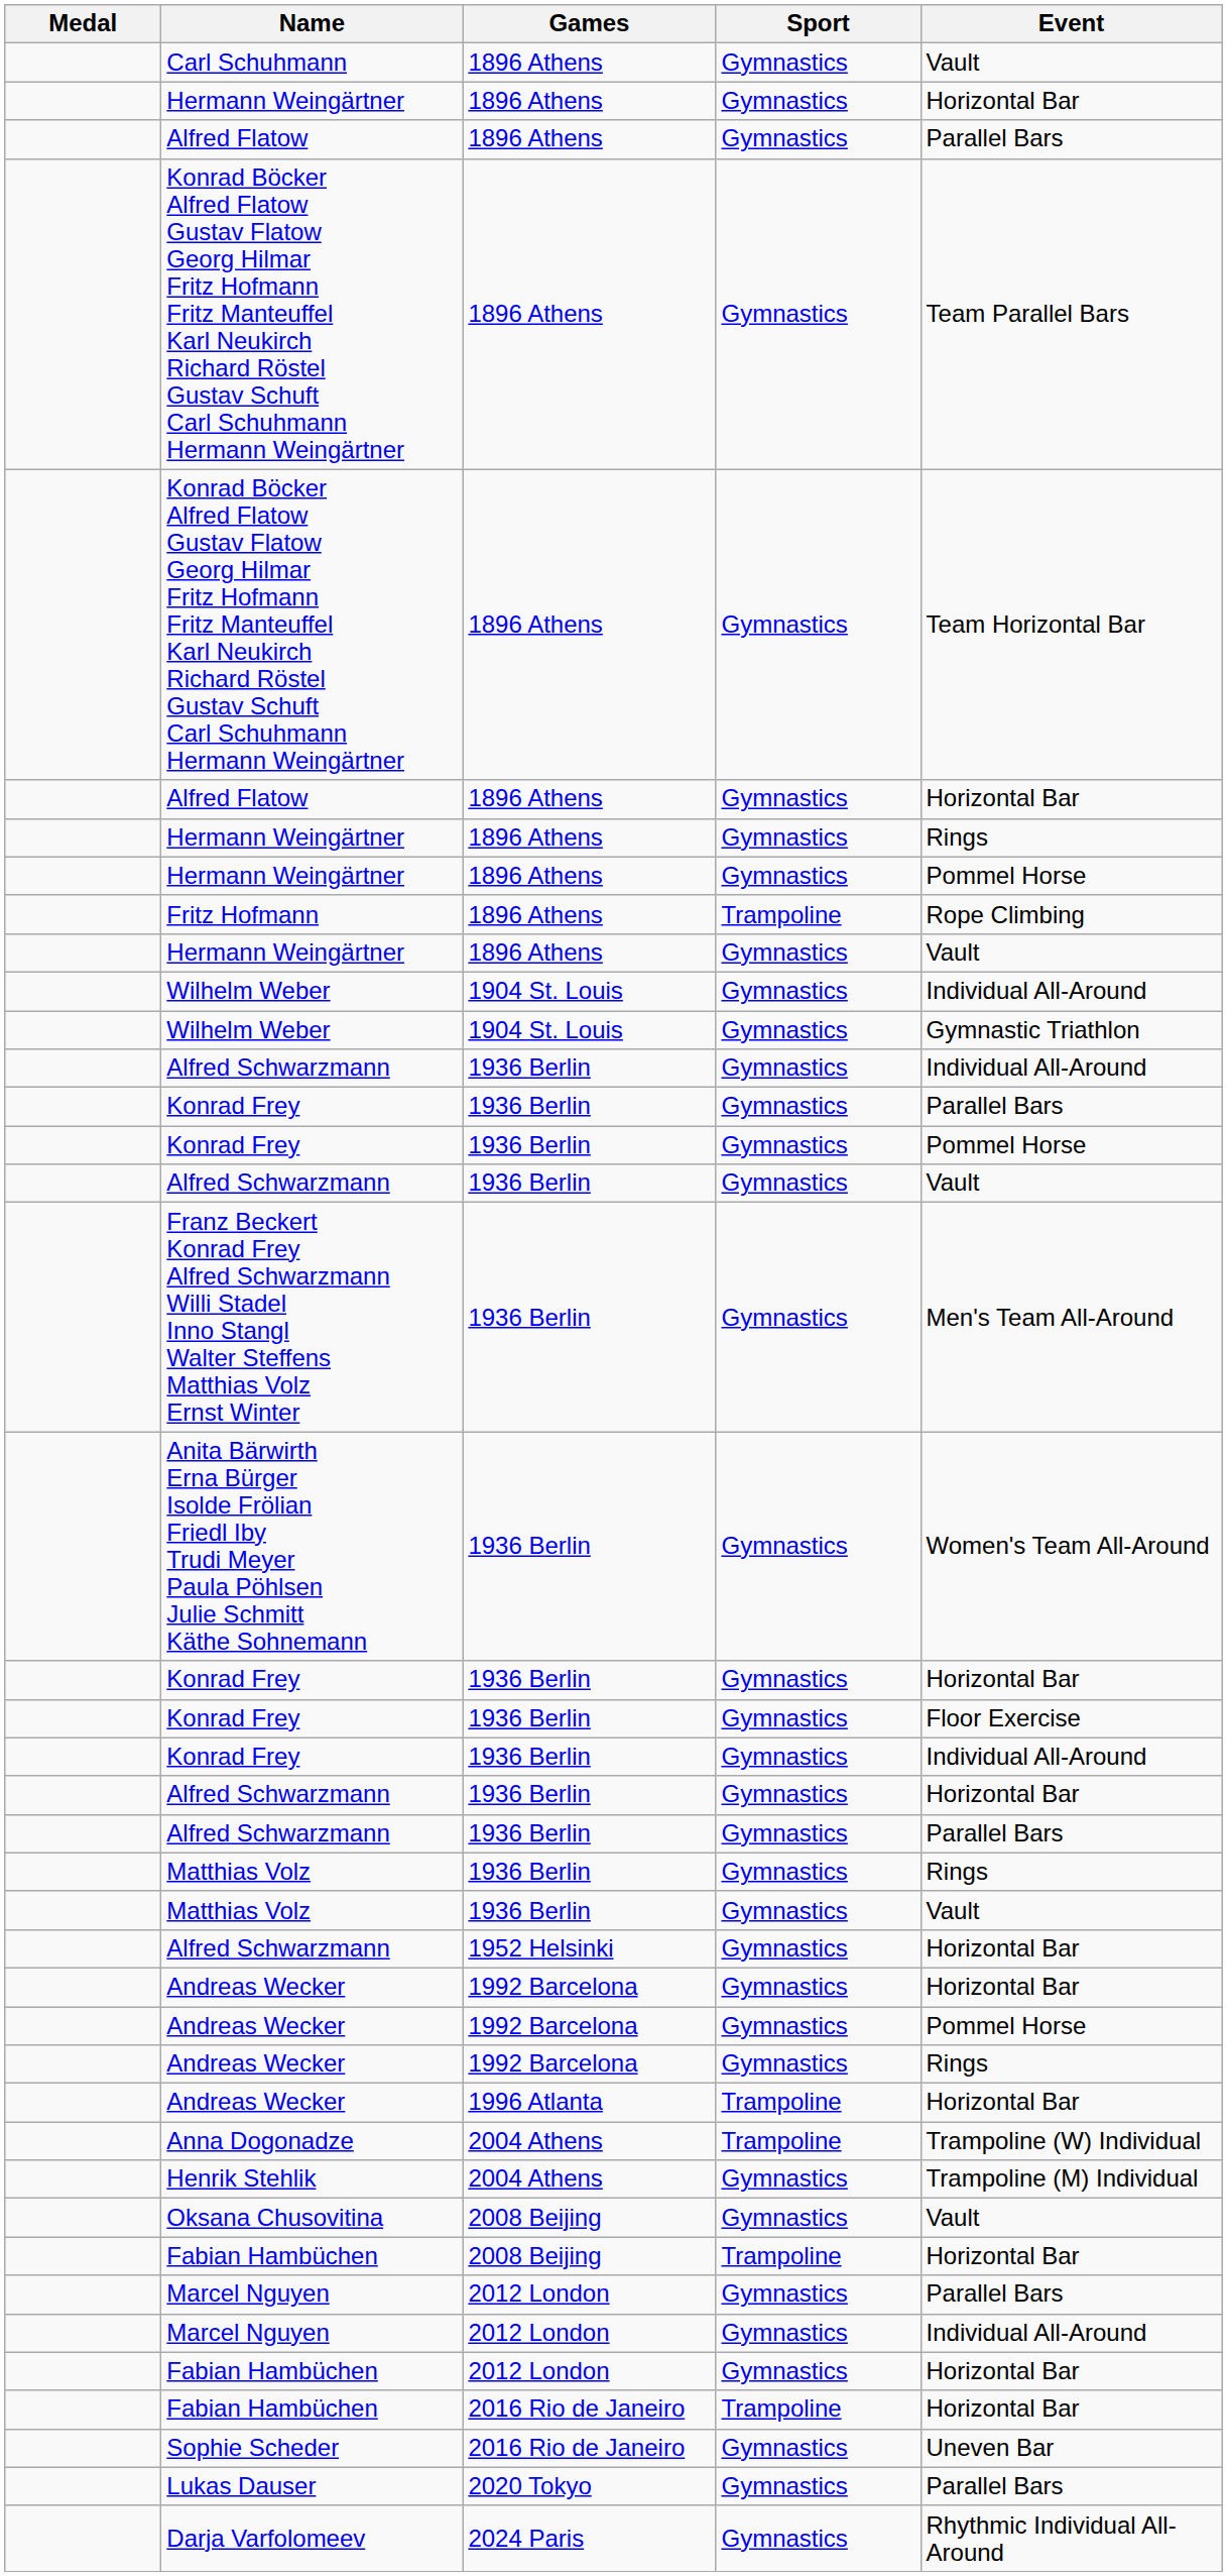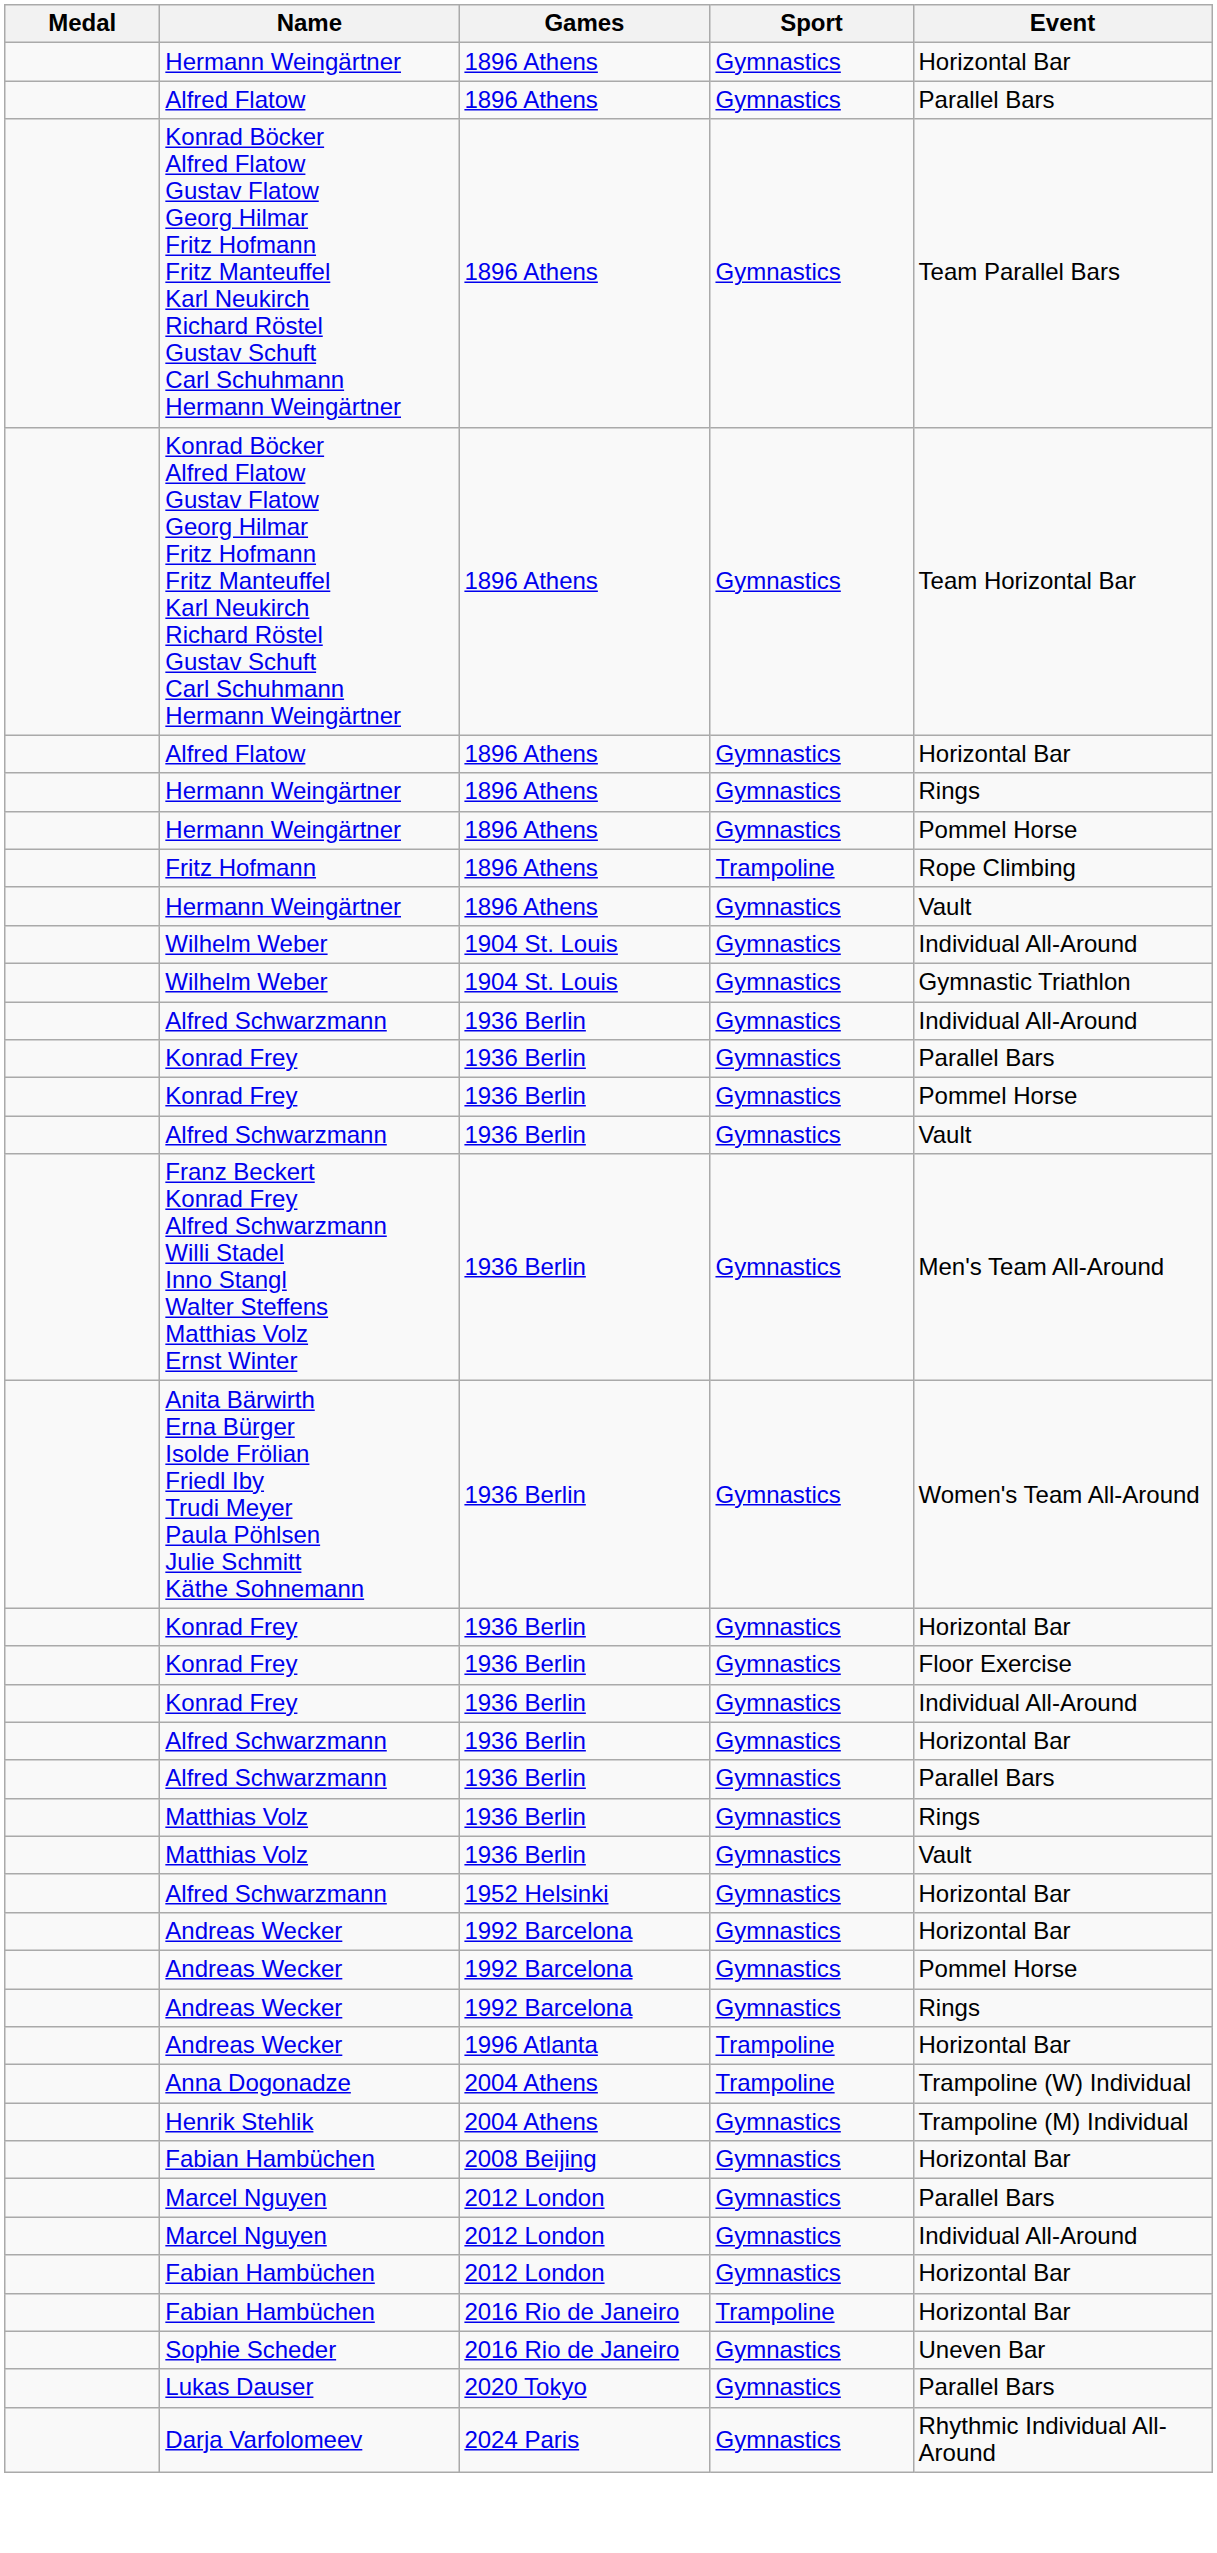- row: Carl Schuhmann | 1896 Athens | Gymnastics | Vault
- row: Oksana Chusovitina | 2008 Beijing | Gymnastics | Vault
Fabian Hambüchen / 2008 Beijing | Sport: Trampoline -> Gymnastics
